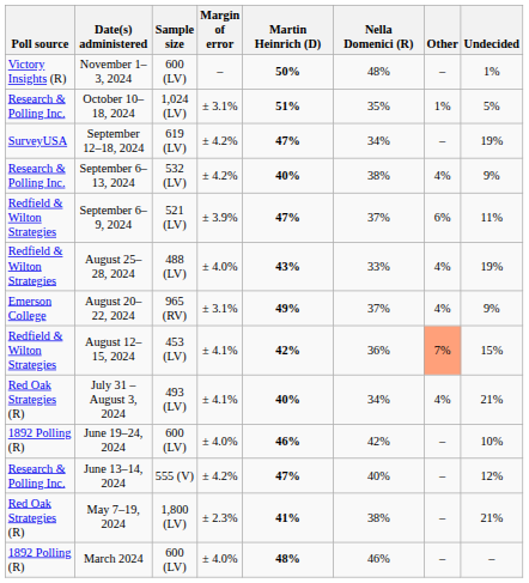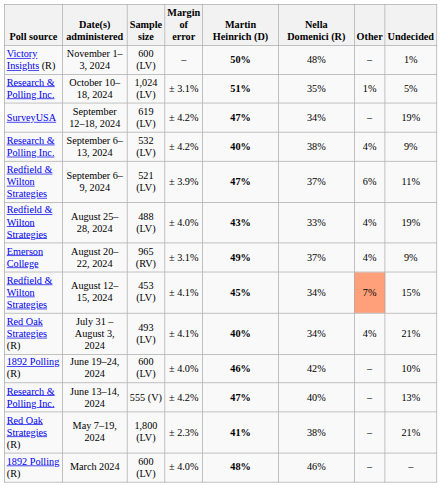August 12–15, 2024 | Martin Heinrich (D): 42% -> 45%
August 12–15, 2024 | Nella Domenici (R): 36% -> 34%
June 13–14, 2024 | Undecided: 12% -> 13%
